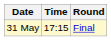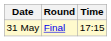columns swapped: Time <-> Round
